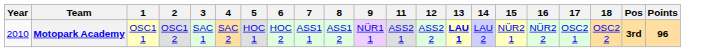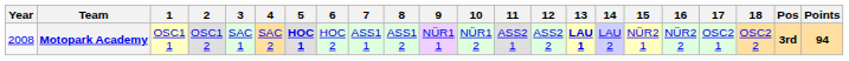+ column: 10 | NÜR1 2
Motopark Academy | Year: 2010 -> 2008
Motopark Academy | 5: normal -> bold
Motopark Academy | Points: 96 -> 94
